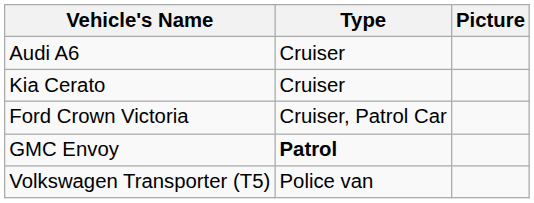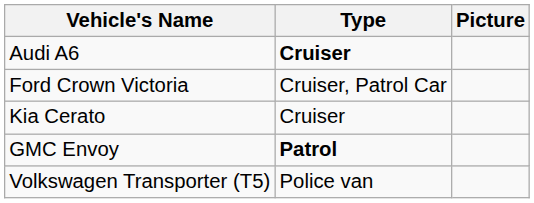Audi A6 | Type: normal -> bold
rows swapped: Ford Crown Victoria <-> Kia Cerato
